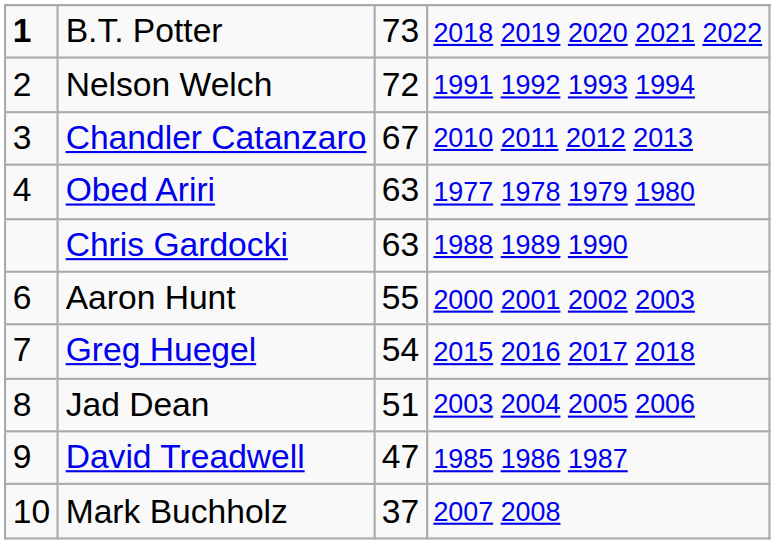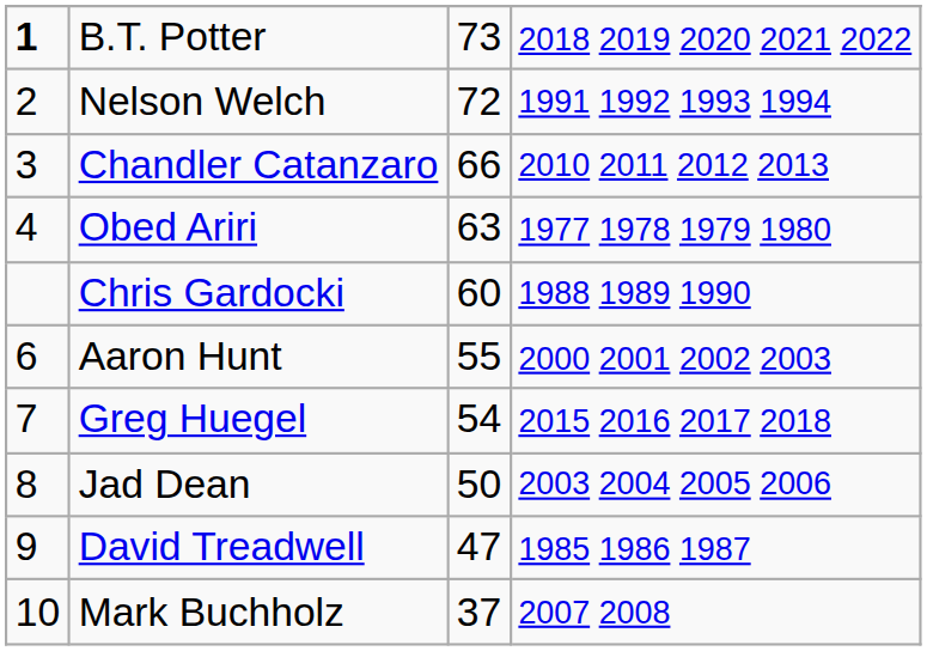Chandler Catanzaro | column 3: 67 -> 66
Chris Gardocki | column 3: 63 -> 60
Jad Dean | column 3: 51 -> 50
